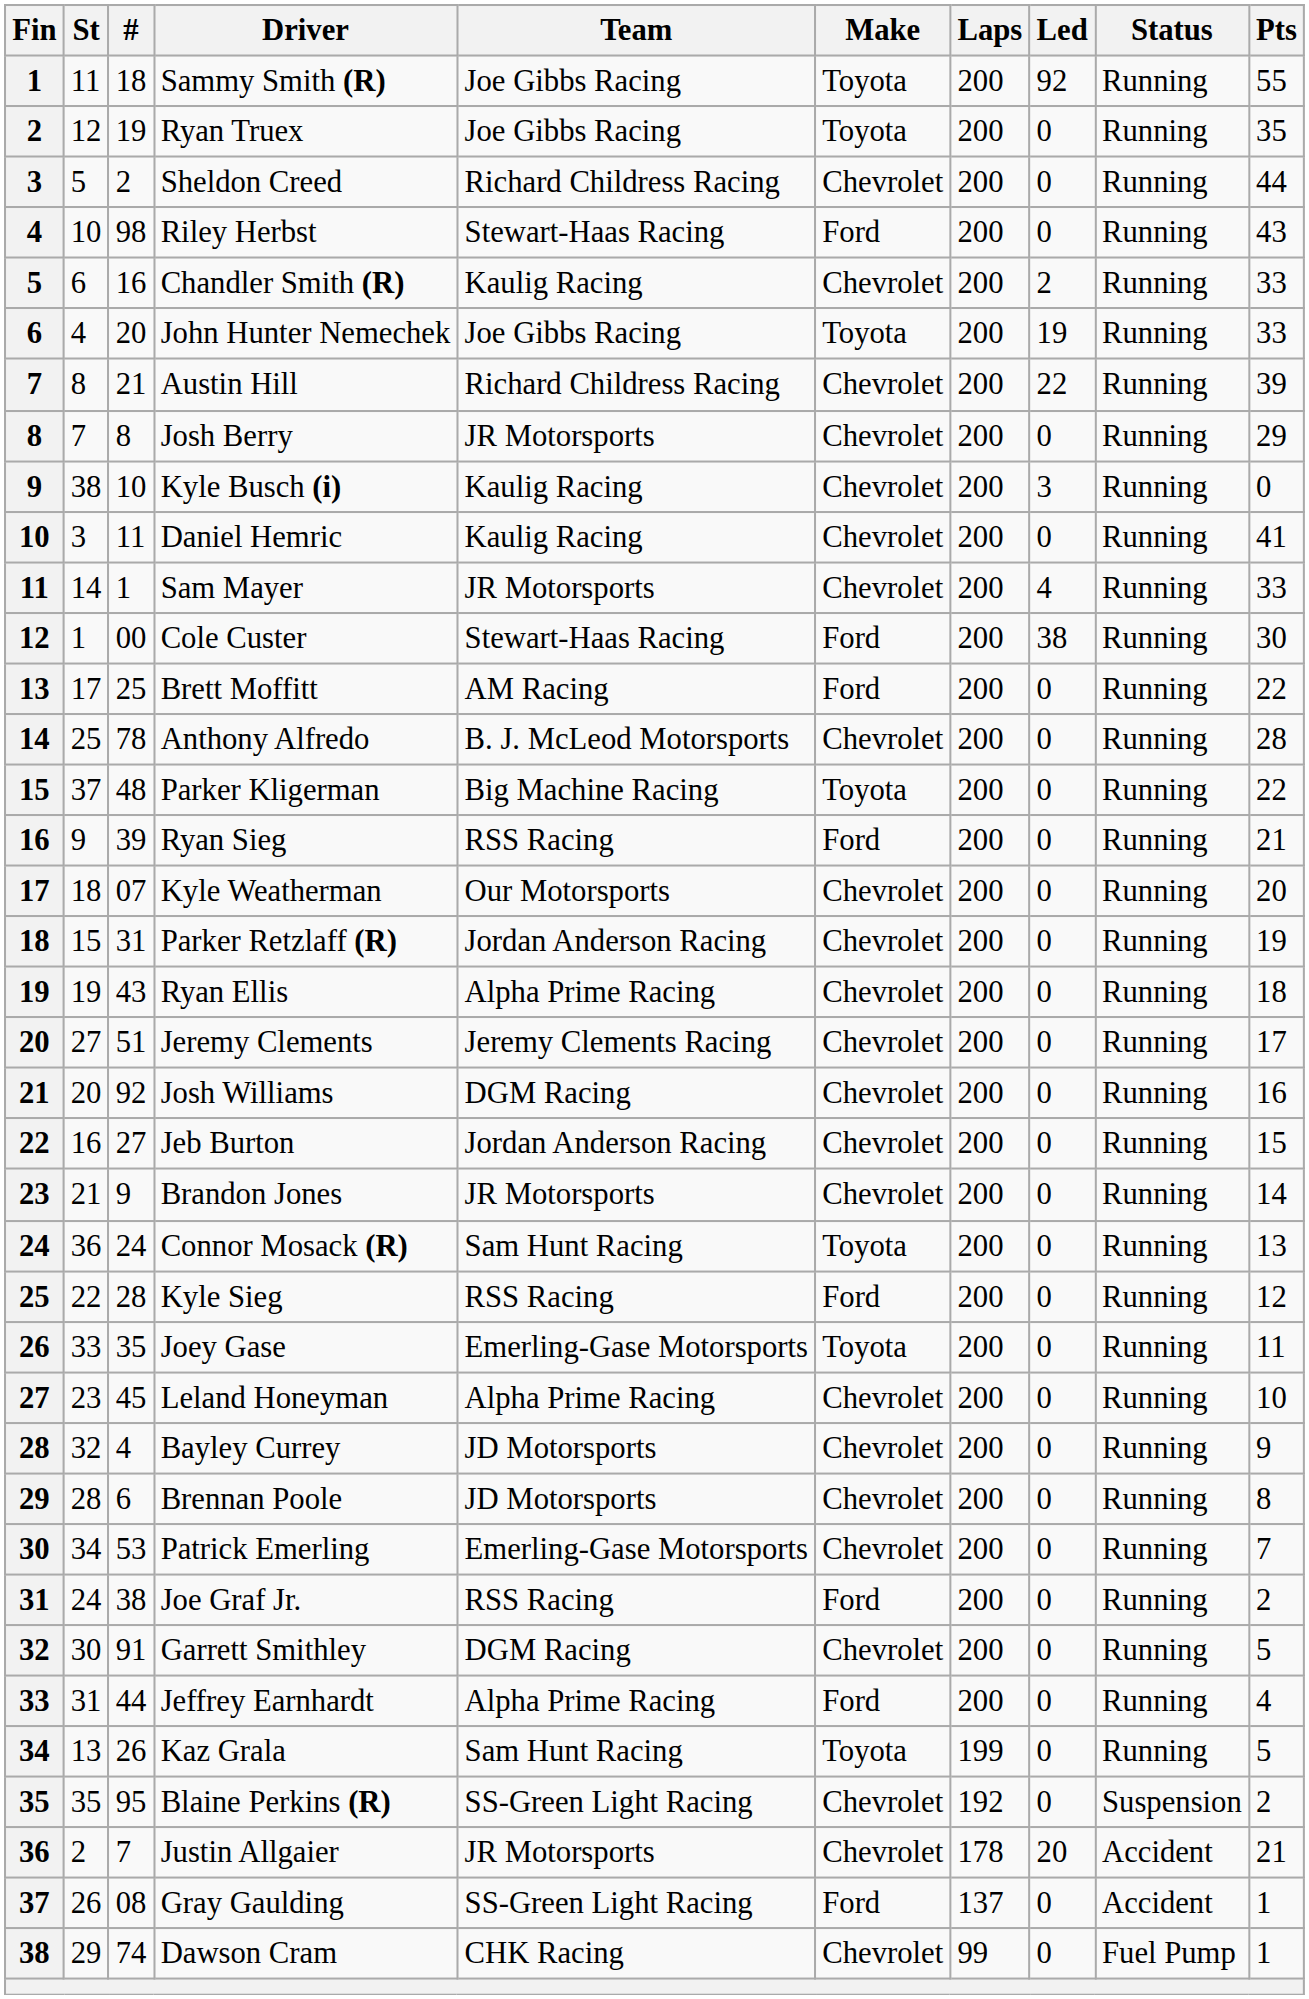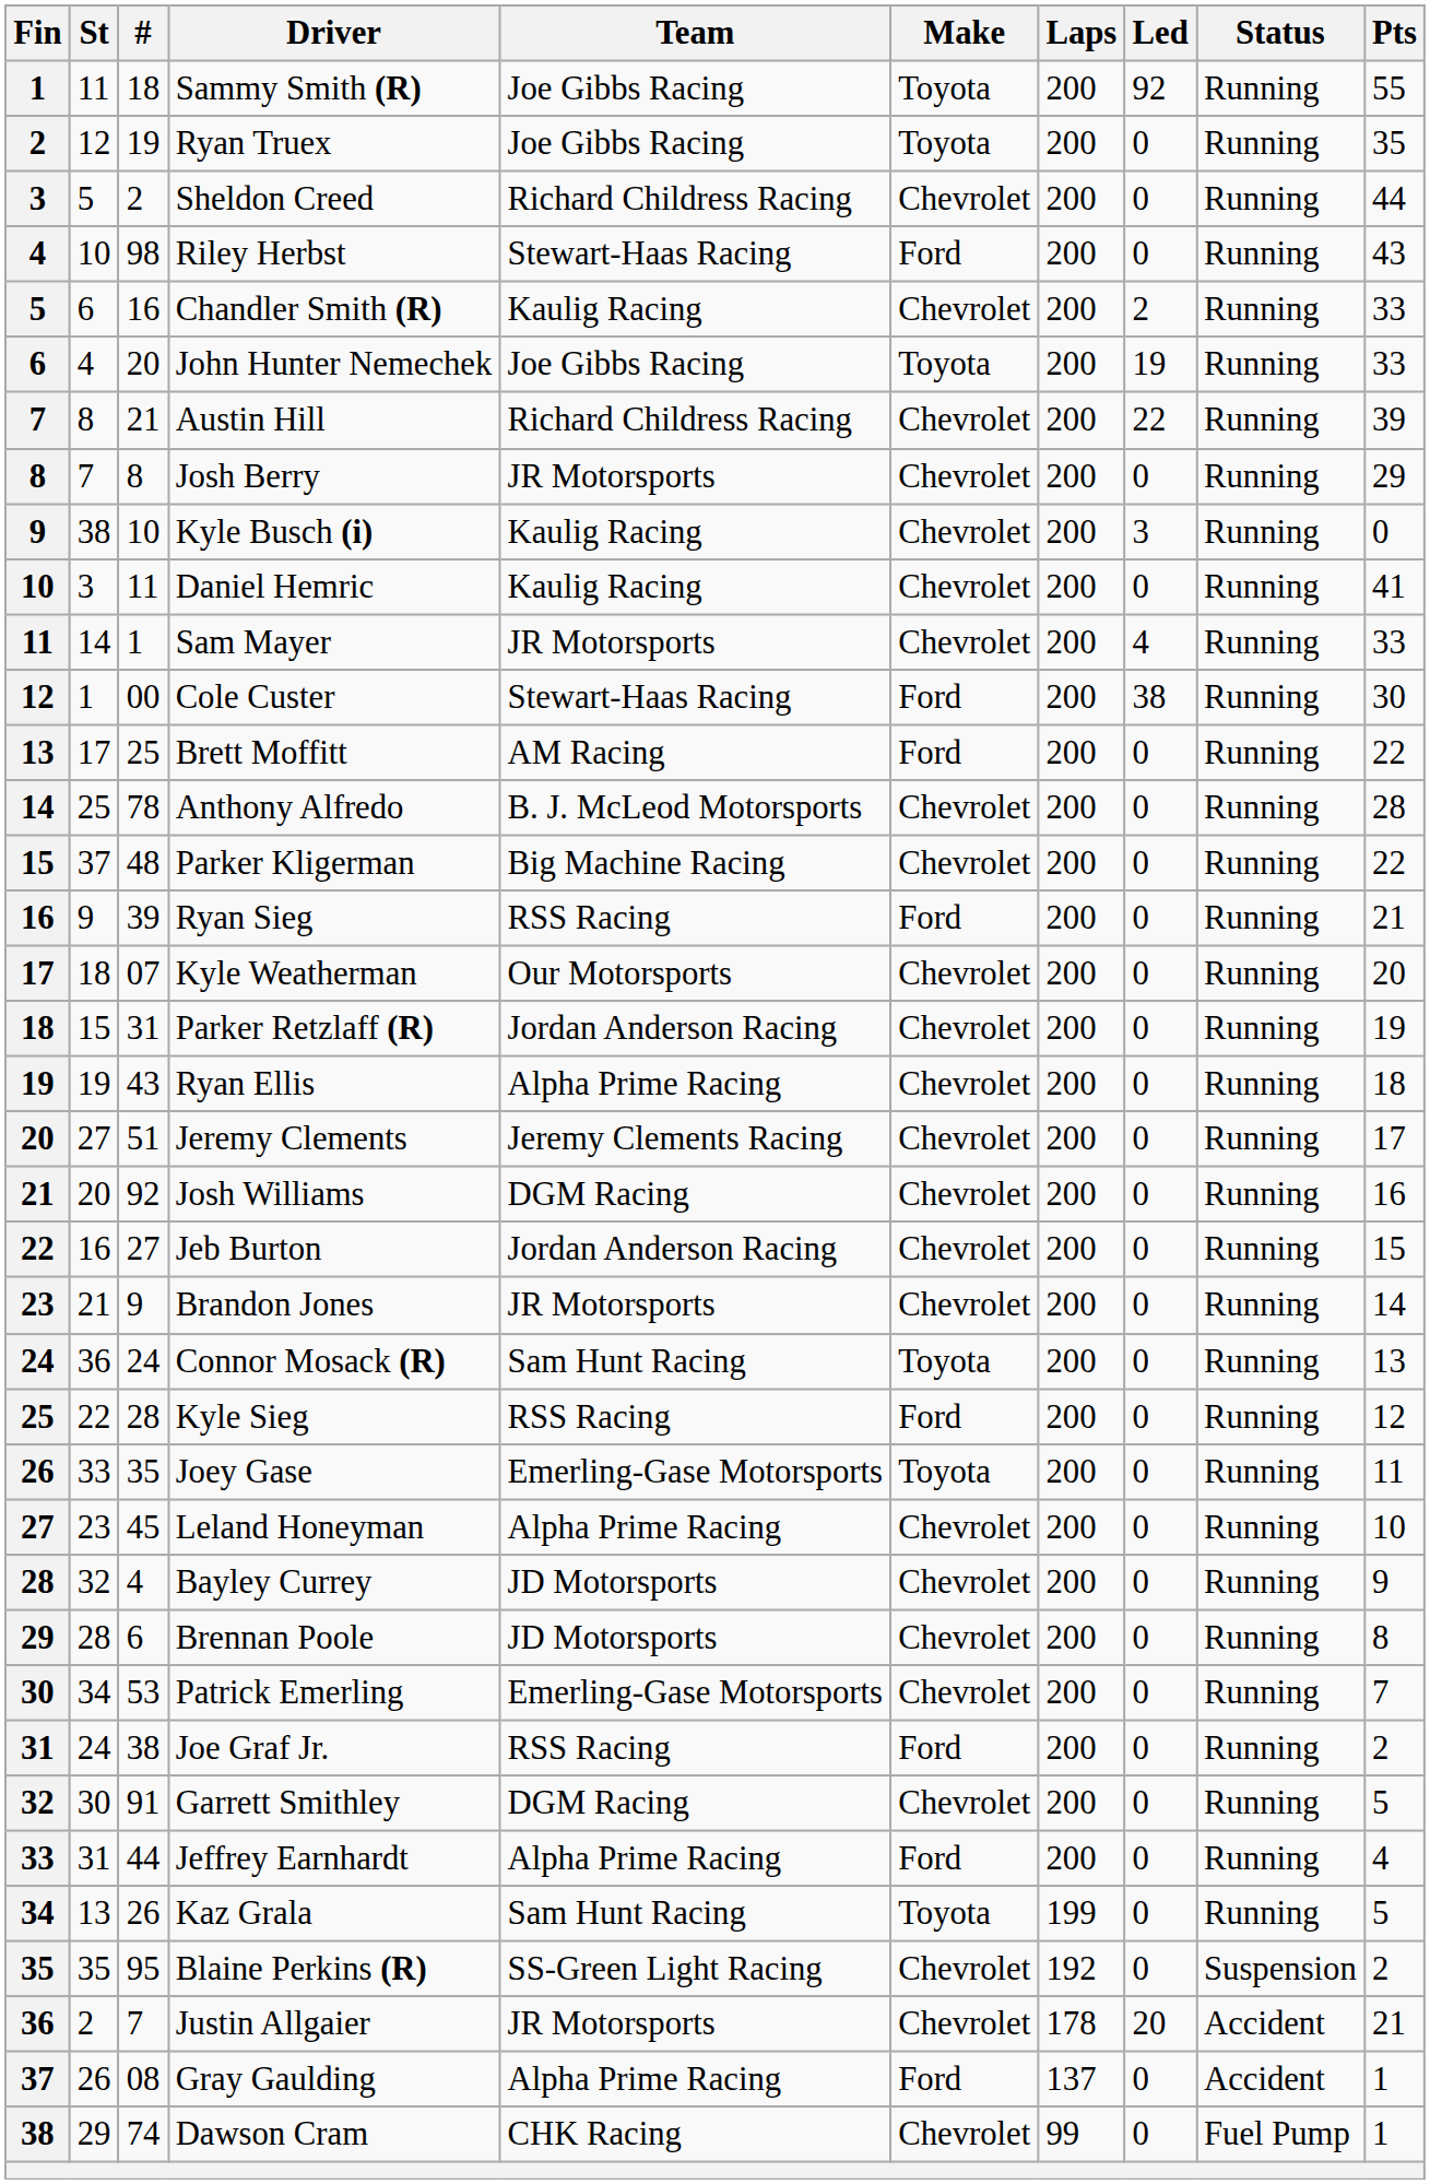Parker Kligerman | Make: Toyota -> Chevrolet
Gray Gaulding | Team: SS-Green Light Racing -> Alpha Prime Racing
